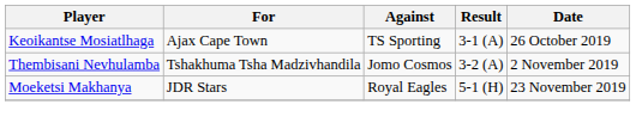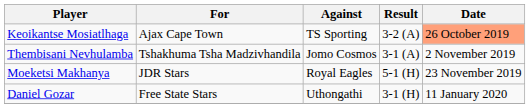Keoikantse Mosiatlhaga | Result: 3-1 (A) -> 3-2 (A)
Keoikantse Mosiatlhaga | Date: no background -> lightsalmon background
Thembisani Nevhulamba | Result: 3-2 (A) -> 3-1 (A)
+ row: Daniel Gozar | Free State Stars | Uthongathi | 3-1 (H) | 11 January 2020
